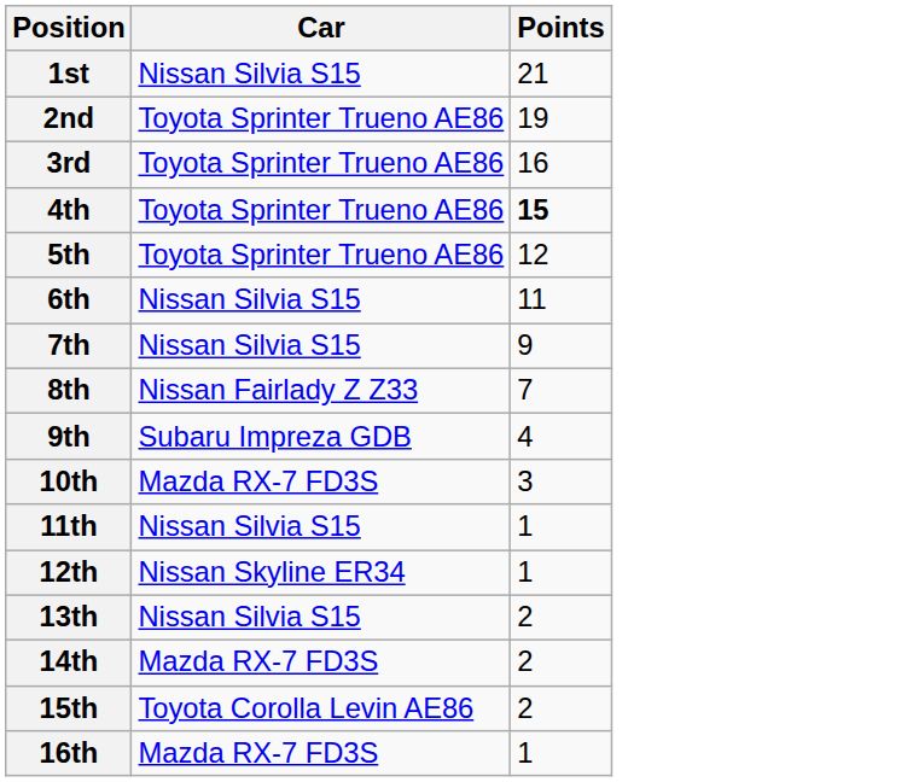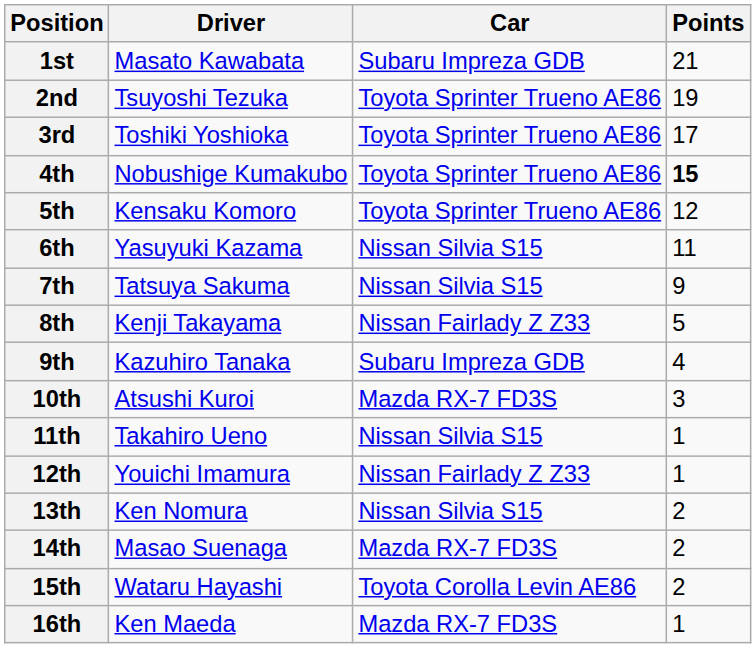+ column: Driver | Masato Kawabata | Tsuyoshi Tezuka | Toshiki Yoshioka | Nobushige Kumakubo | Kensaku Komoro | Yasuyuki Kazama | Tatsuya Sakuma | Kenji Takayama | Kazuhiro Tanaka | Atsushi Kuroi | Takahiro Ueno | Youichi Imamura | Ken Nomura | Masao Suenaga | Wataru Hayashi | Ken Maeda
1st | Car: Nissan Silvia S15 -> Subaru Impreza GDB
3rd | Points: 16 -> 17
8th | Points: 7 -> 5
12th | Car: Nissan Skyline ER34 -> Nissan Fairlady Z Z33
